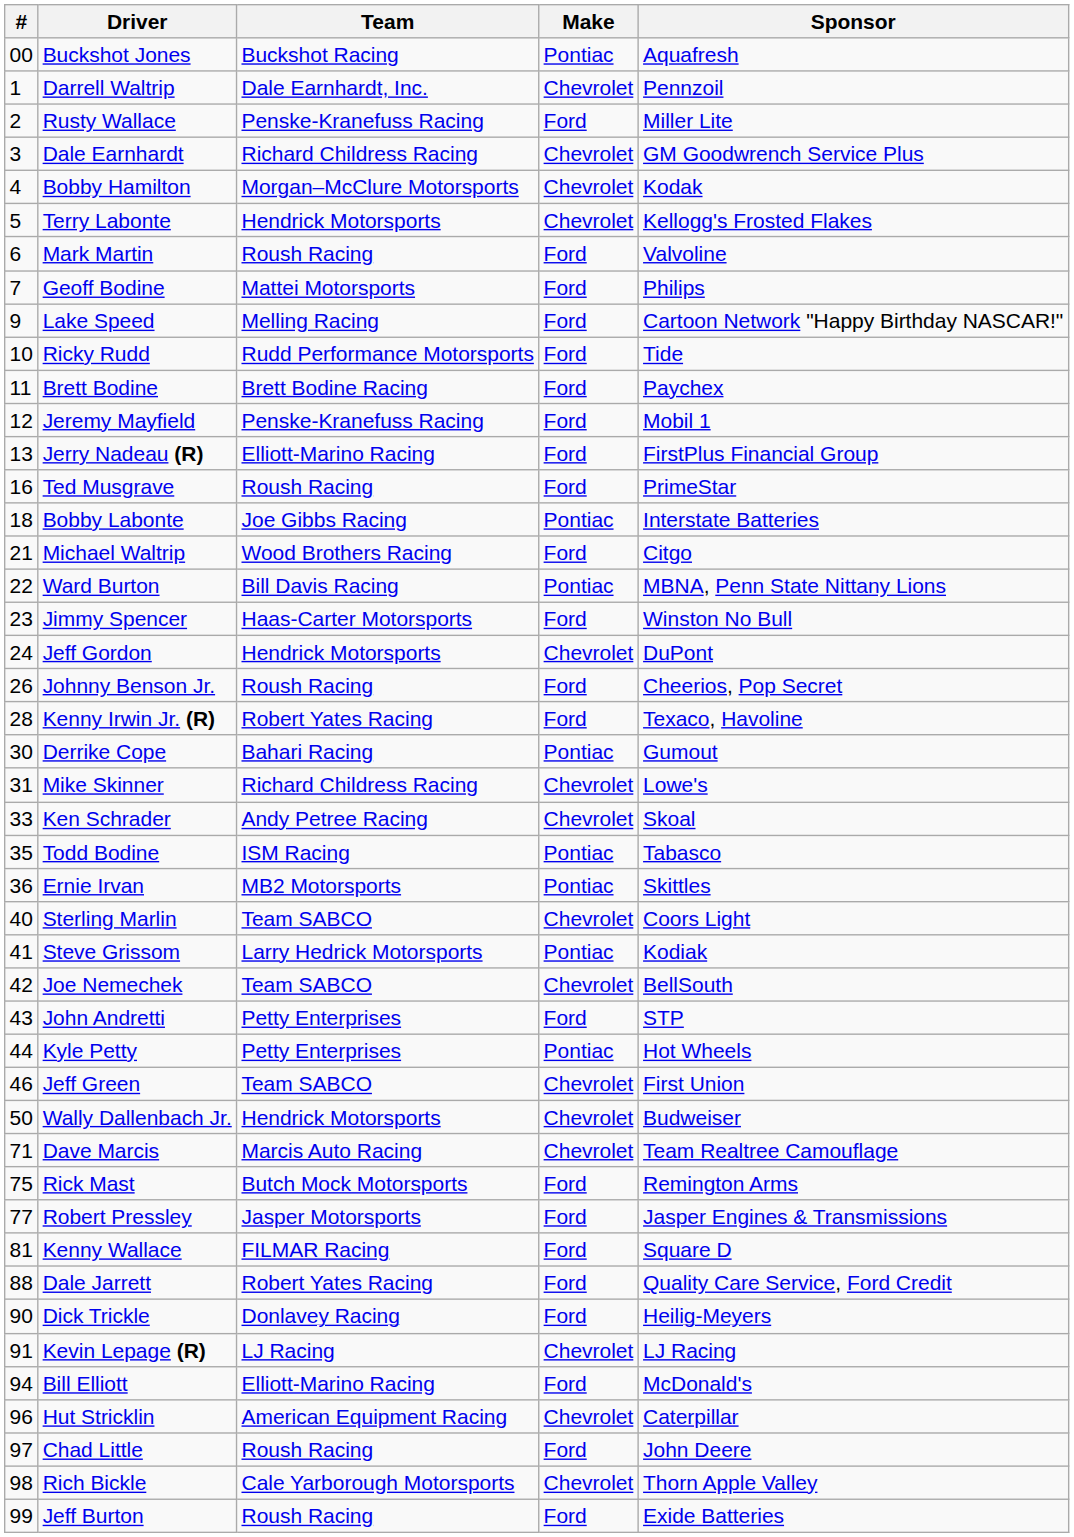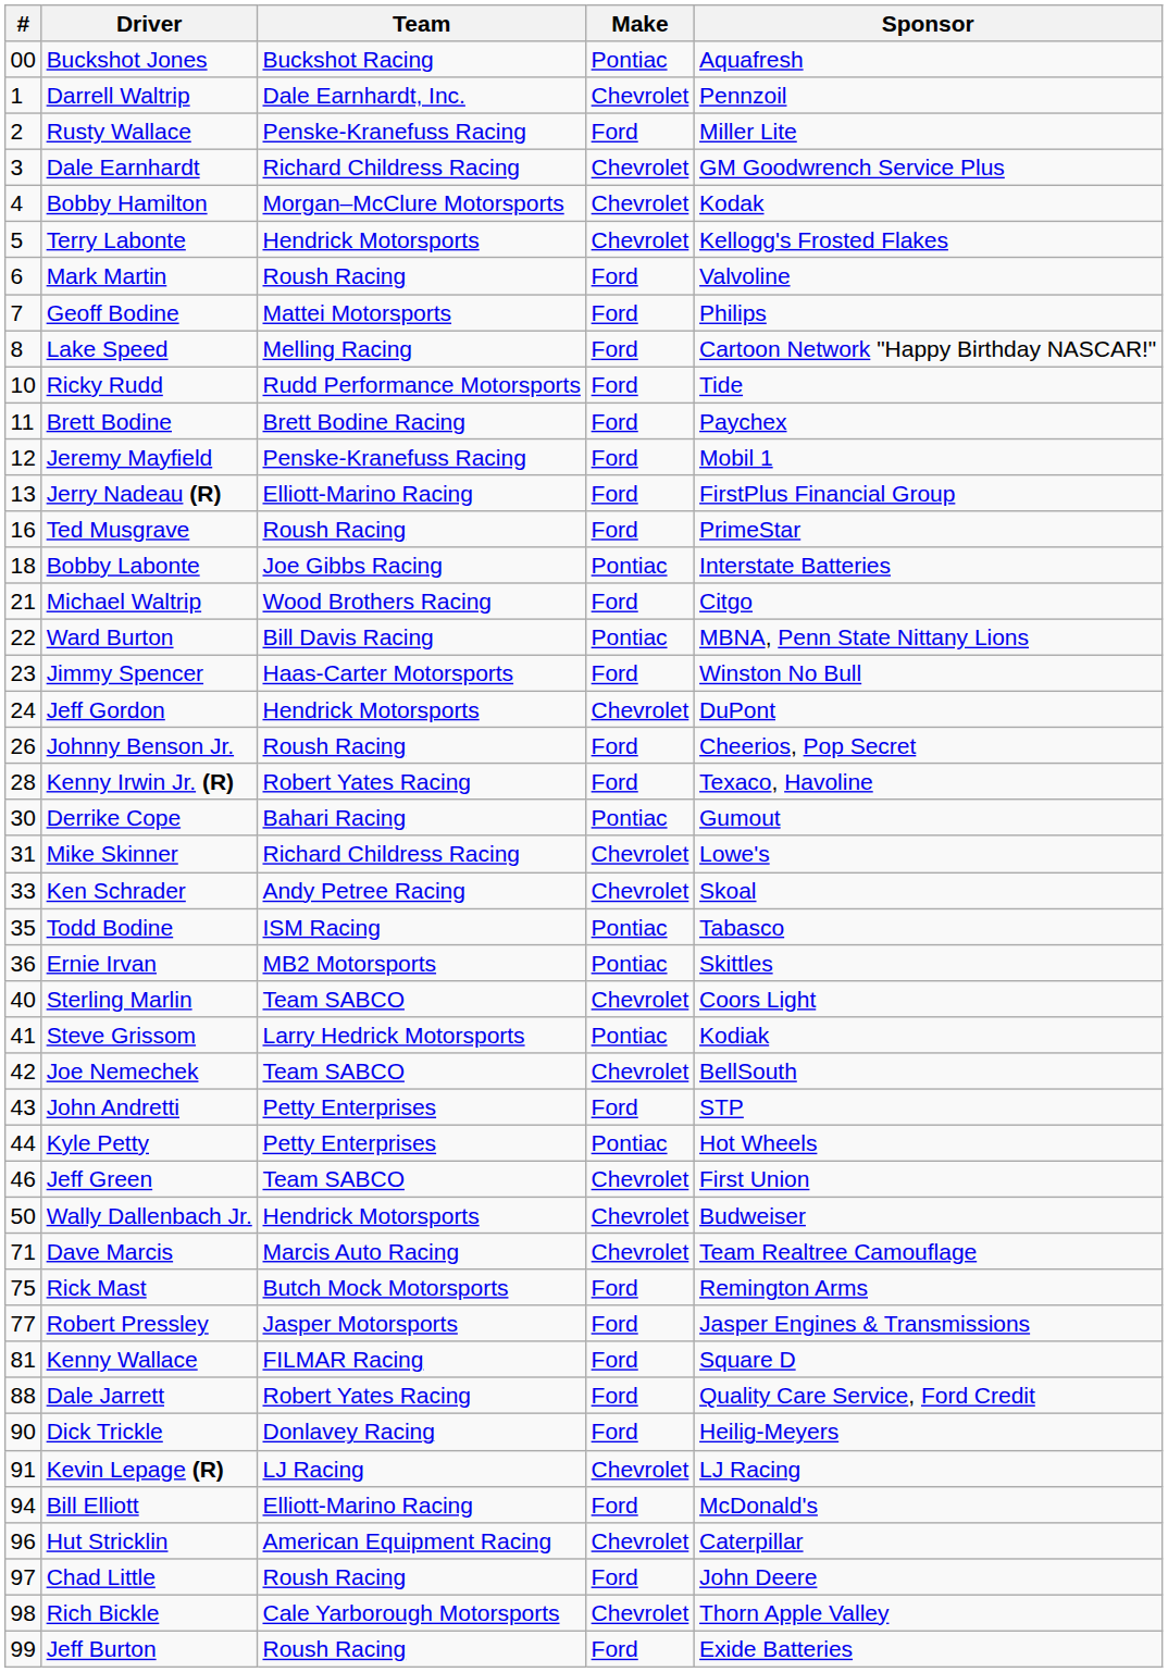Lake Speed | #: 9 -> 8
